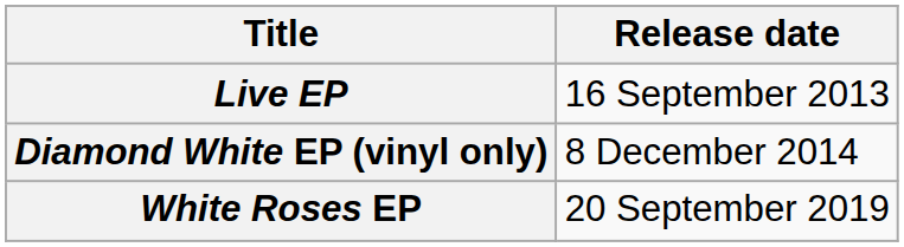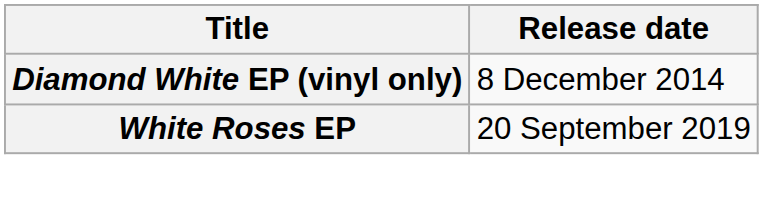- row: Live EP | 16 September 2013
